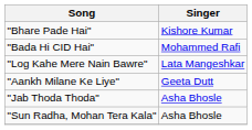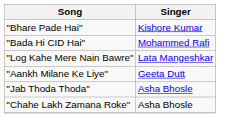+ row: "Chahe Lakh Zamana Roke" | Asha Bhosle
- row: "Sun Radha, Mohan Tera Kala" | Asha Bhosle
